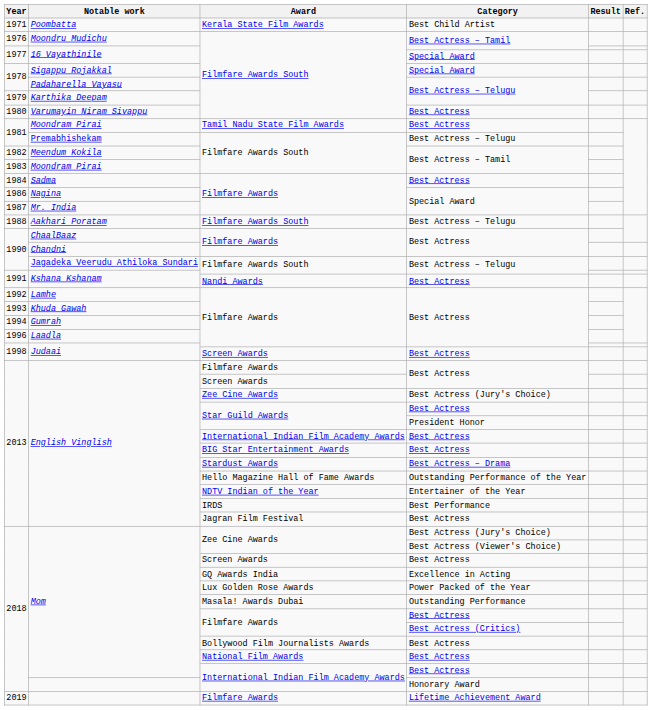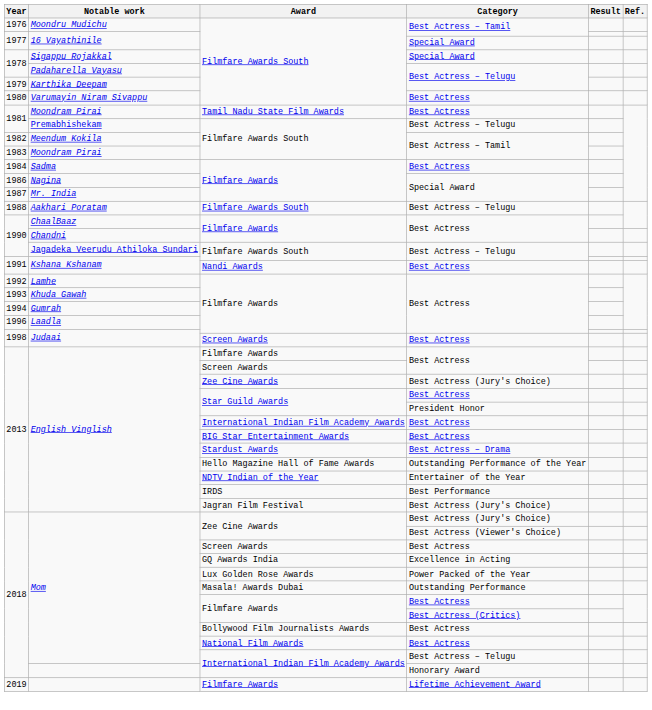- row: 1971 | Poombatta | Kerala State Film Awards | Best Child Artist
English Vinglish / Jagran Film Festival | Category: Best Actress -> Best Actress (Jury's Choice)
Mom / International Indian Film Academy Awards | Category: Best Actress -> Best Actress – Telugu
